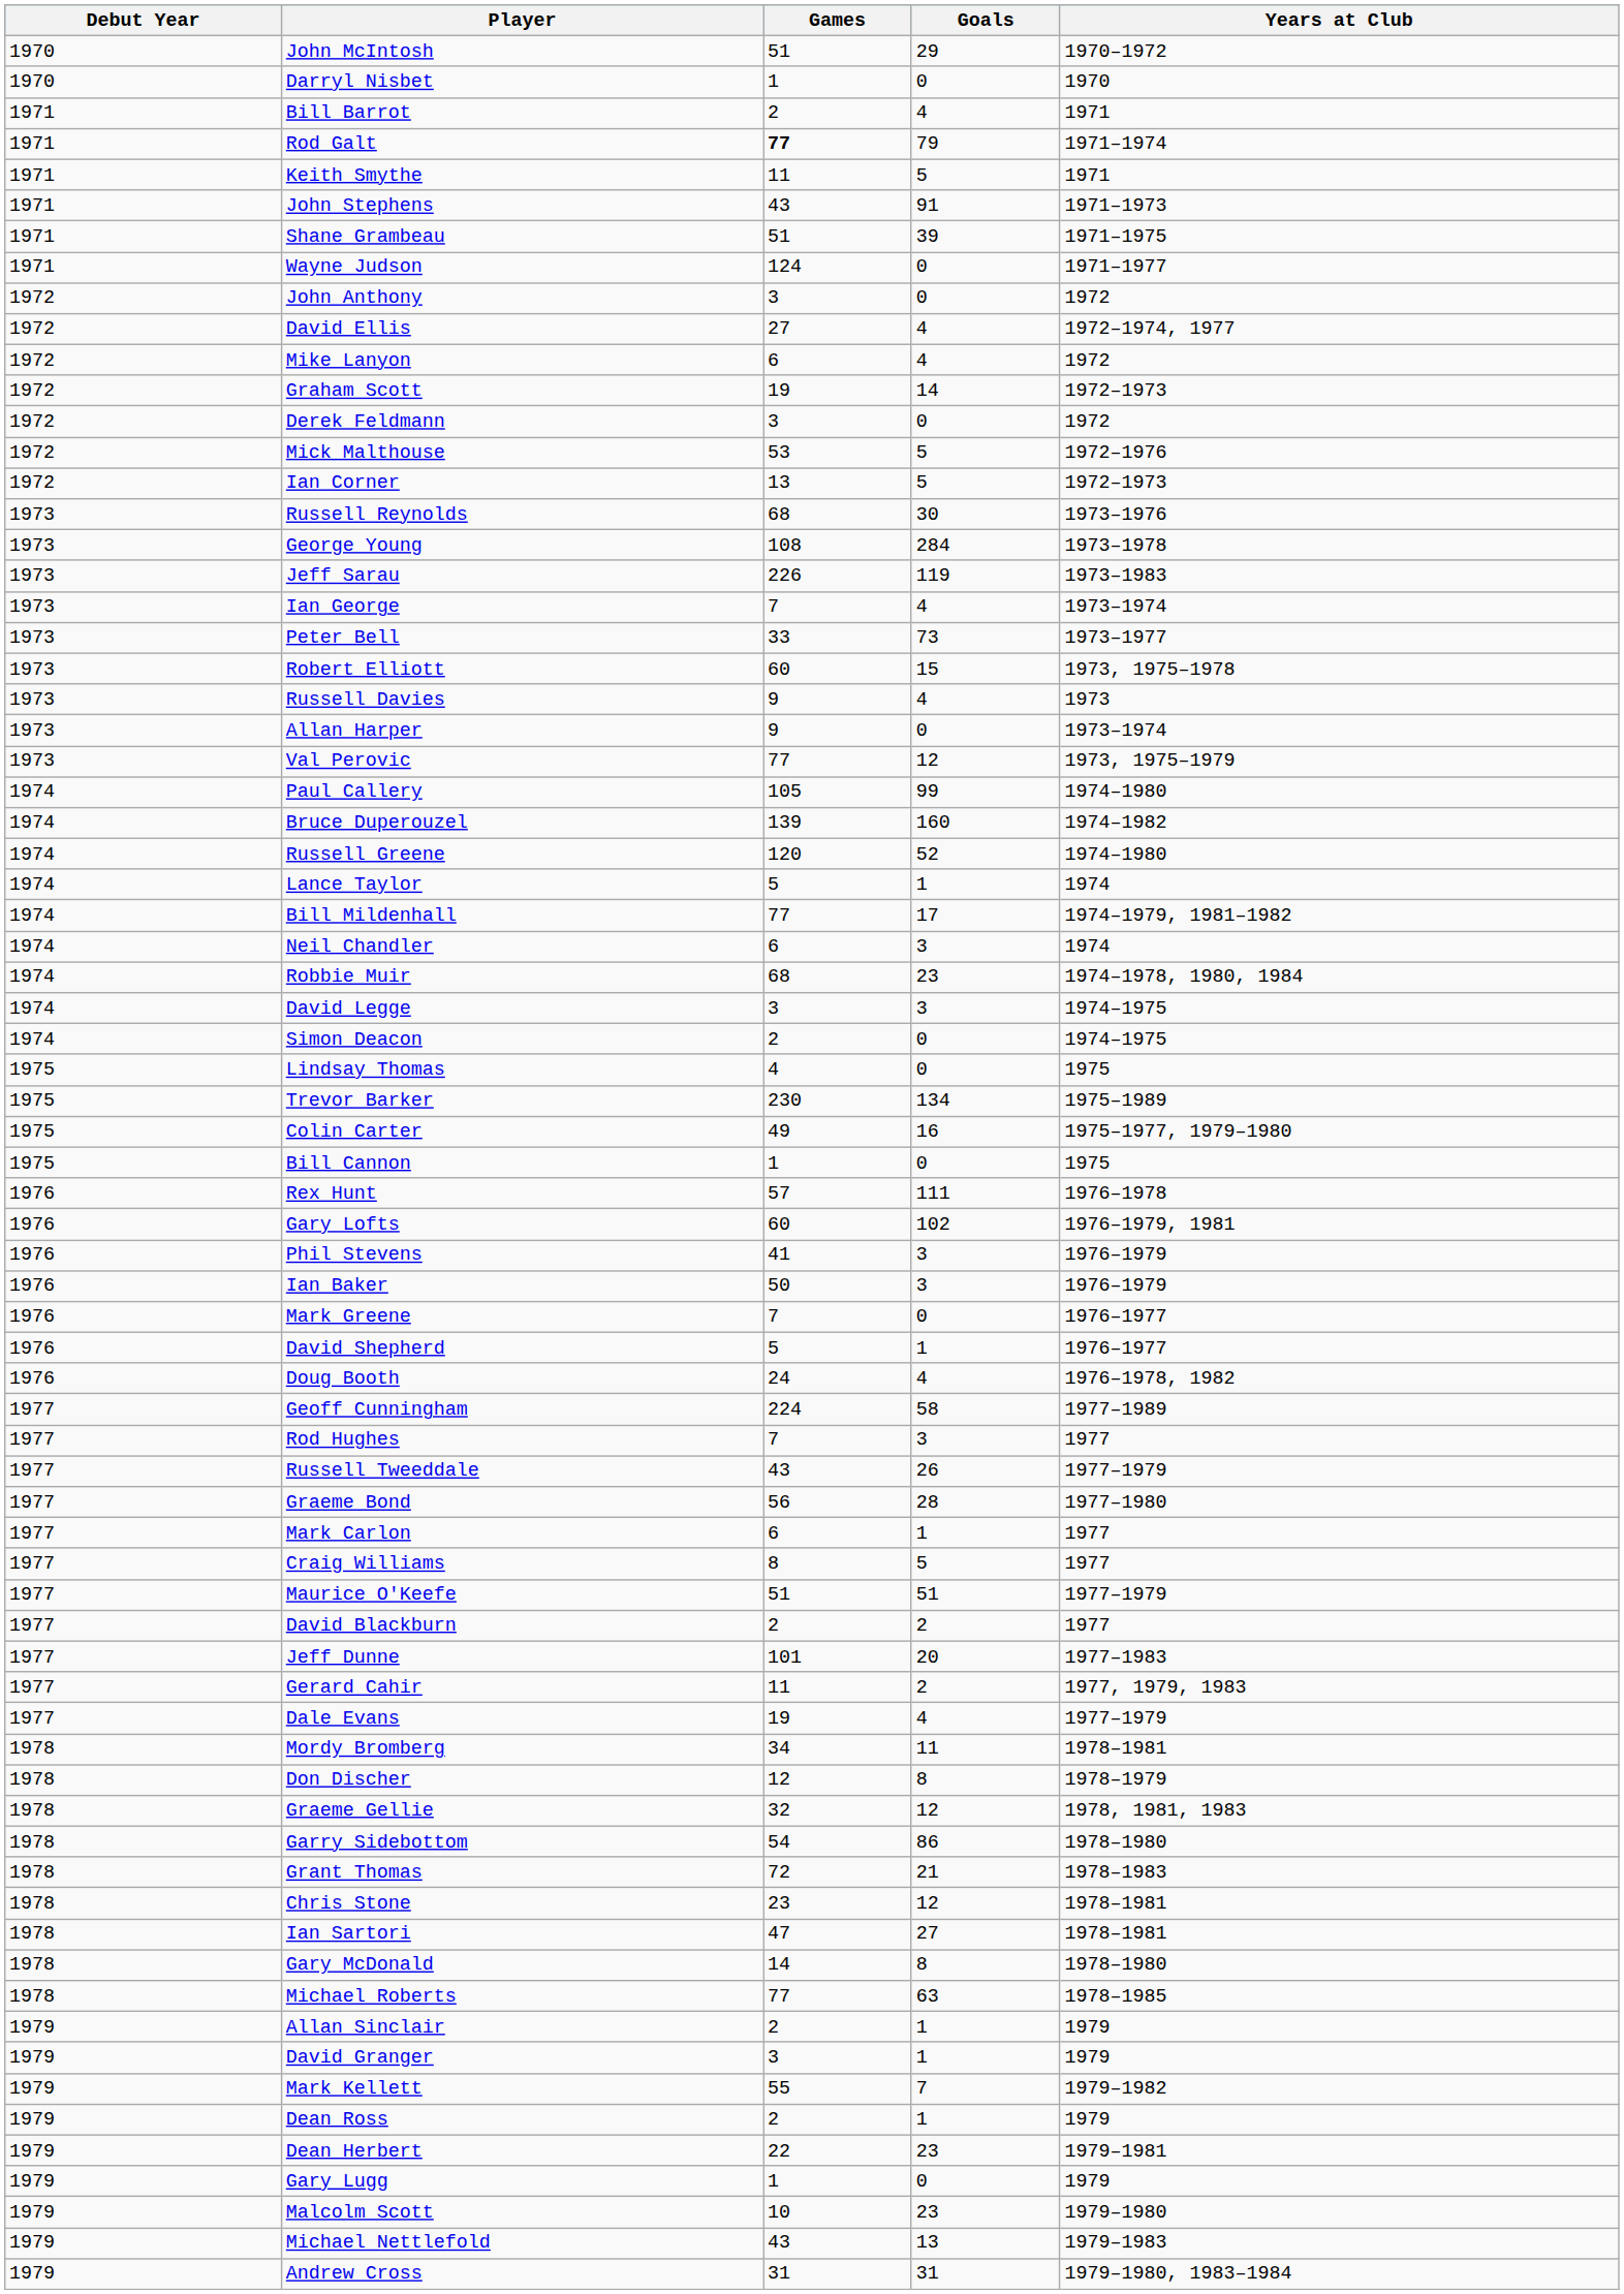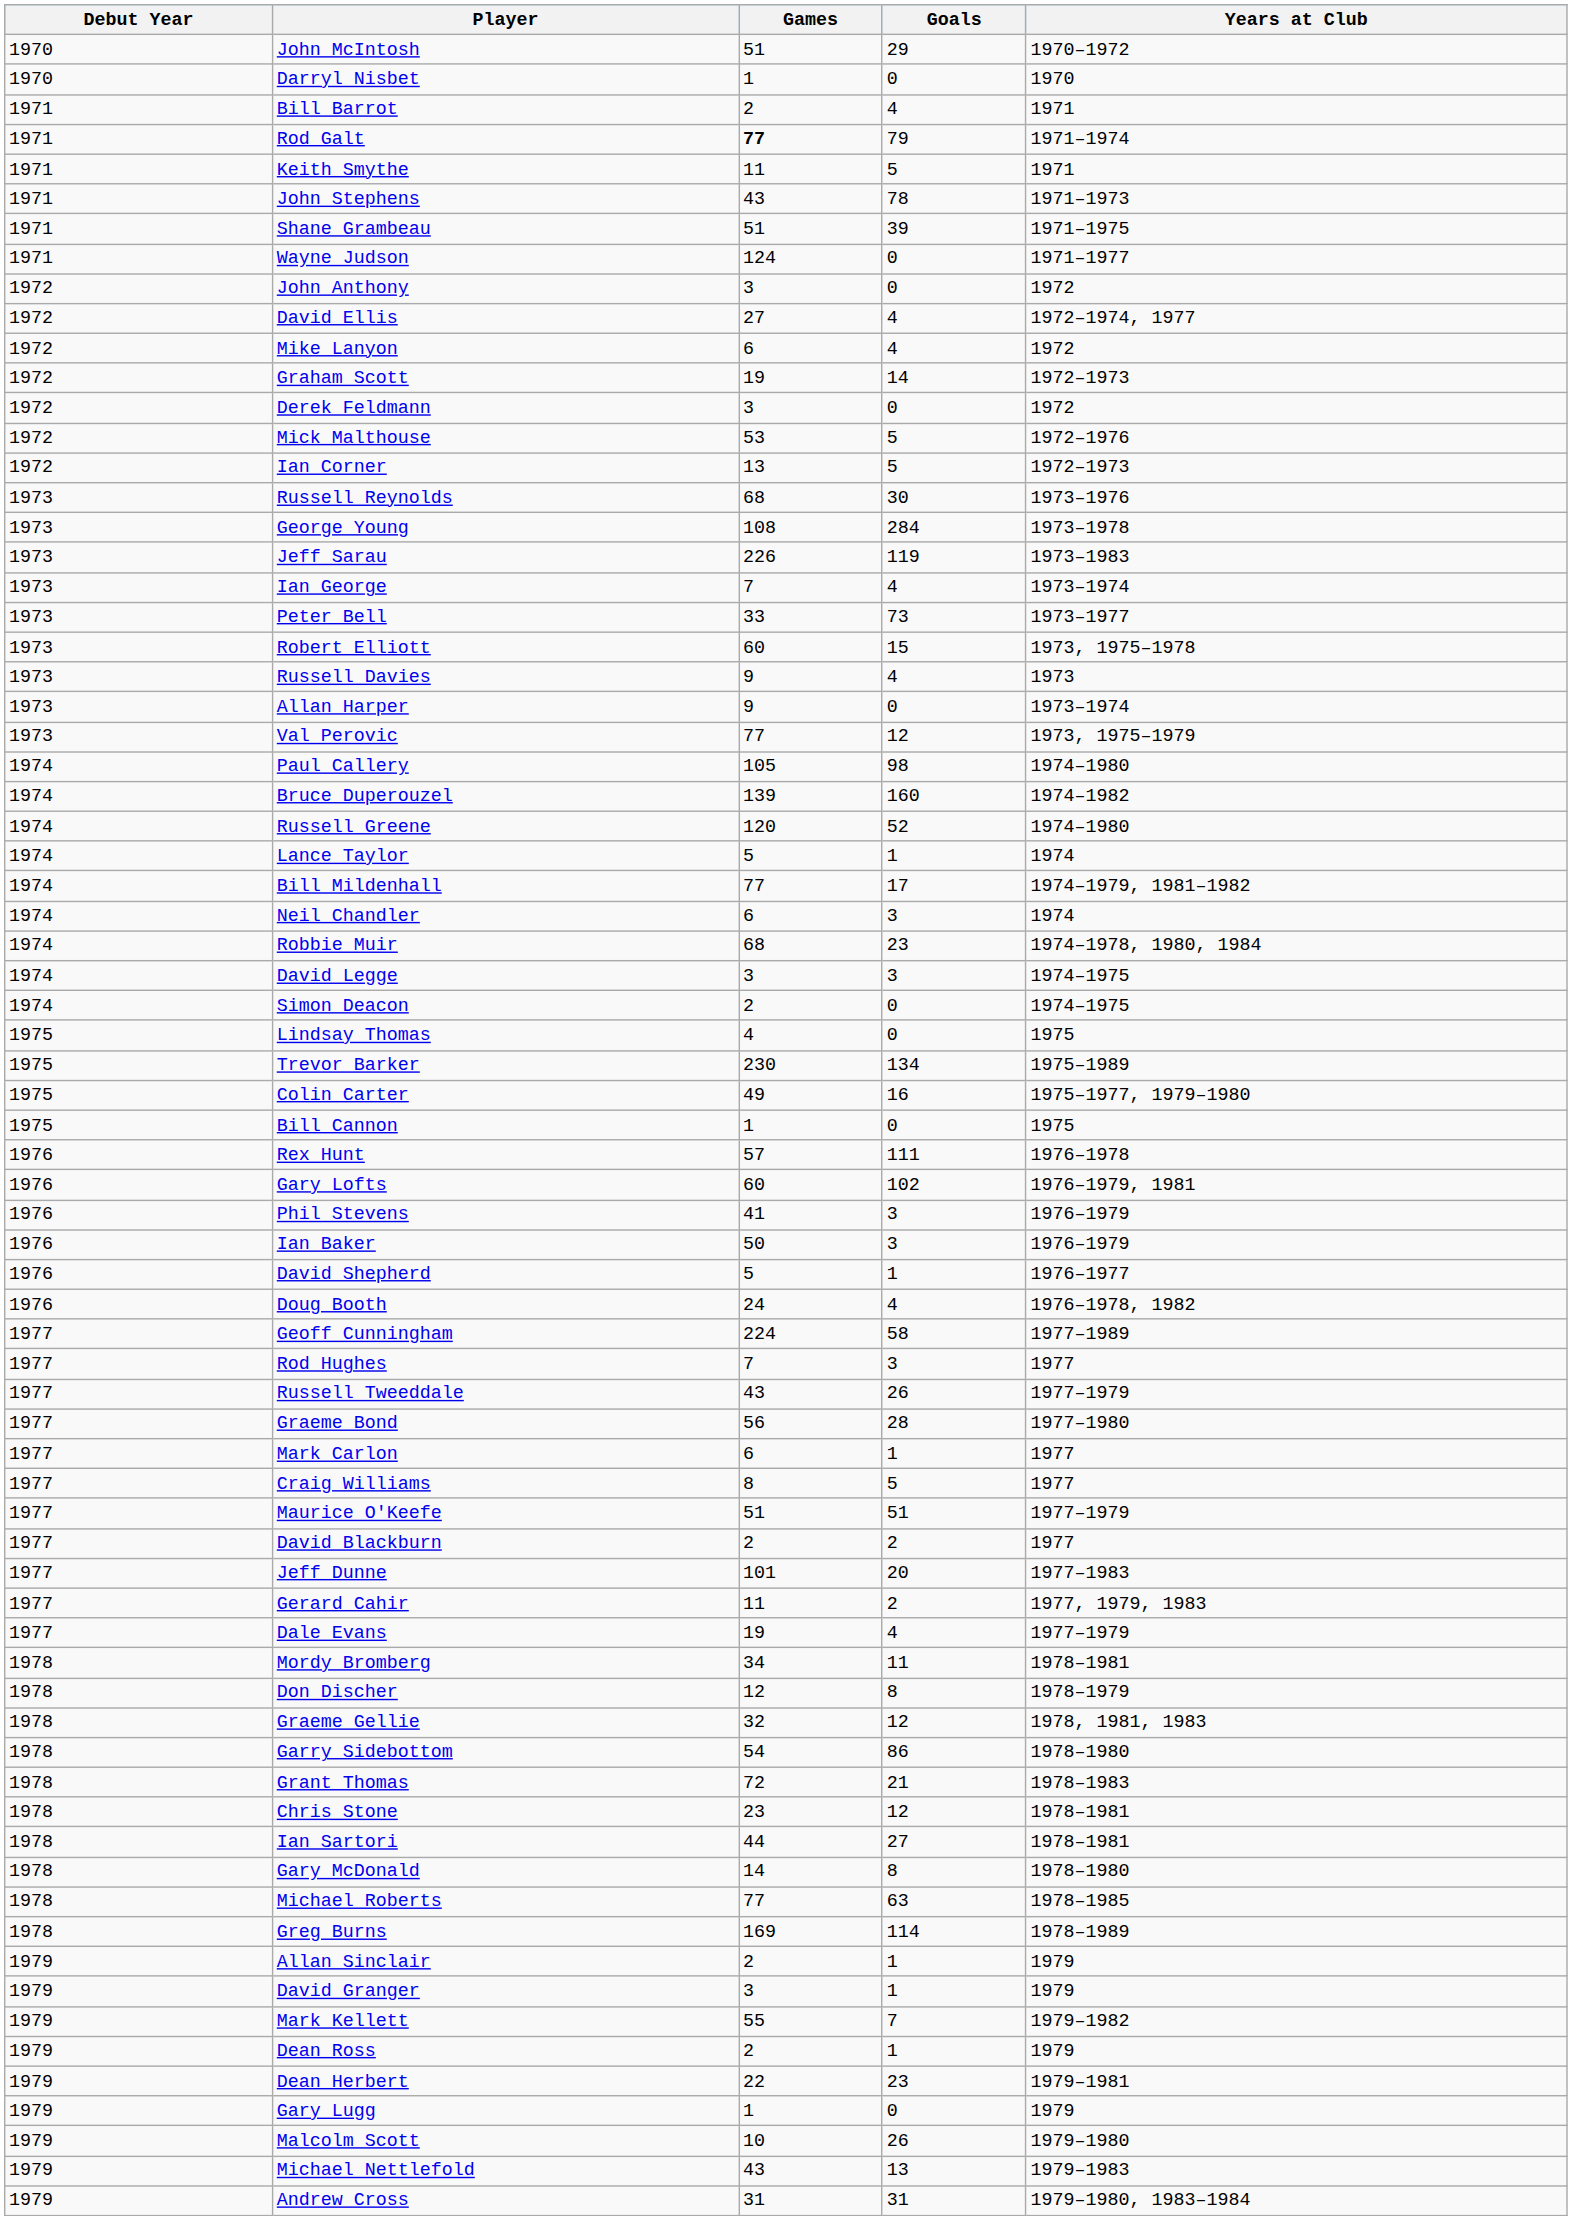John Stephens | Goals: 91 -> 78
Paul Callery | Goals: 99 -> 98
- row: 1976 | Mark Greene | 7 | 0 | 1976–1977
Ian Sartori | Games: 47 -> 44
+ row: 1978 | Greg Burns | 169 | 114 | 1978–1989
Malcolm Scott | Goals: 23 -> 26
